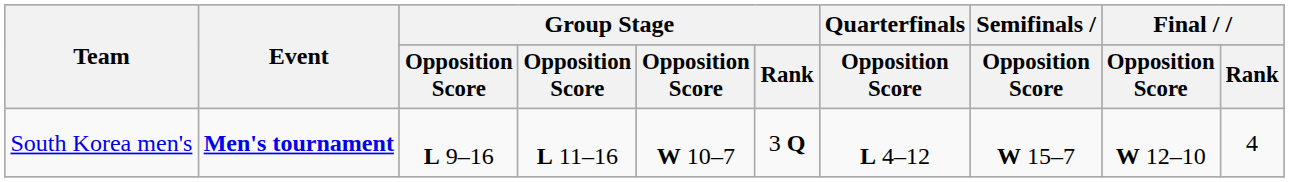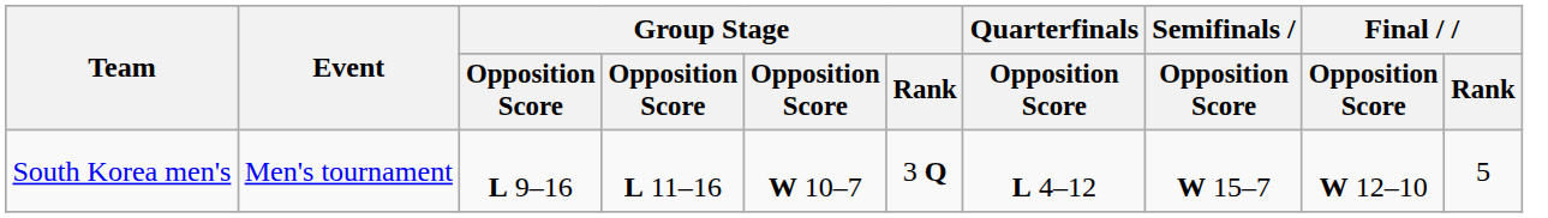South Korea men's | Event: bold -> normal
South Korea men's | Final / Rank: 4 -> 5
